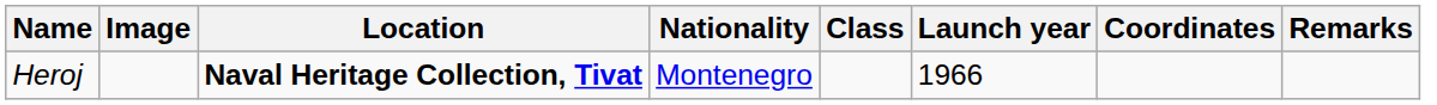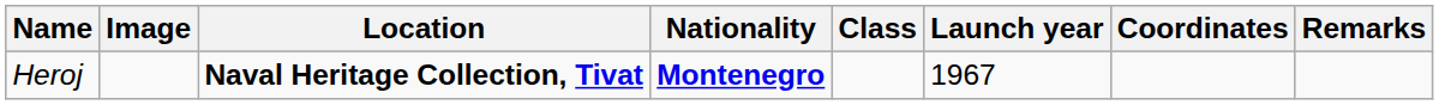Heroj | Nationality: normal -> bold
Heroj | Launch year: 1966 -> 1967
